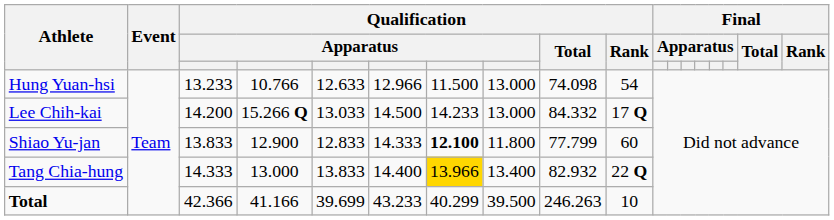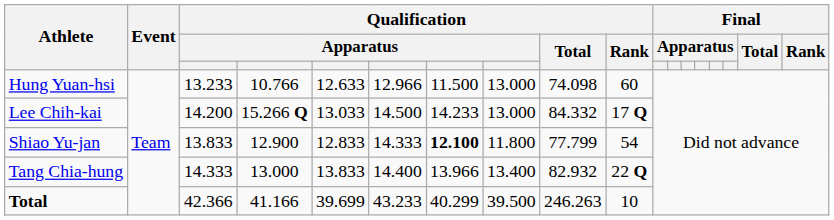Hung Yuan-hsi | Qualification / Rank: 54 -> 60
Shiao Yu-jan | Qualification / Rank: 60 -> 54
Tang Chia-hung | column 7: gold background -> no background
